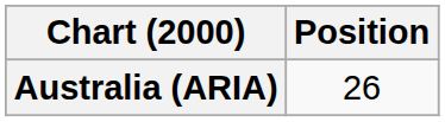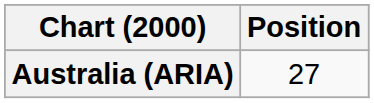Australia (ARIA) | Position: 26 -> 27
